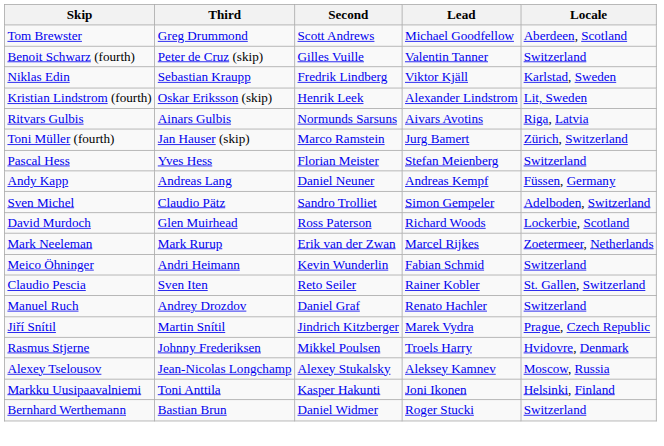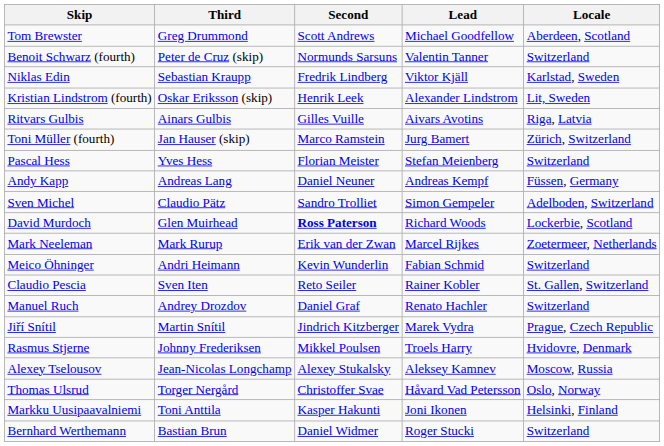Benoit Schwarz (fourth) | Second: Gilles Vuille -> Normunds Sarsuns
Ritvars Gulbis | Second: Normunds Sarsuns -> Gilles Vuille
David Murdoch | Second: normal -> bold
+ row: Thomas Ulsrud | Torger Nergård | Christoffer Svae | Håvard Vad Petersson | Oslo, Norway
